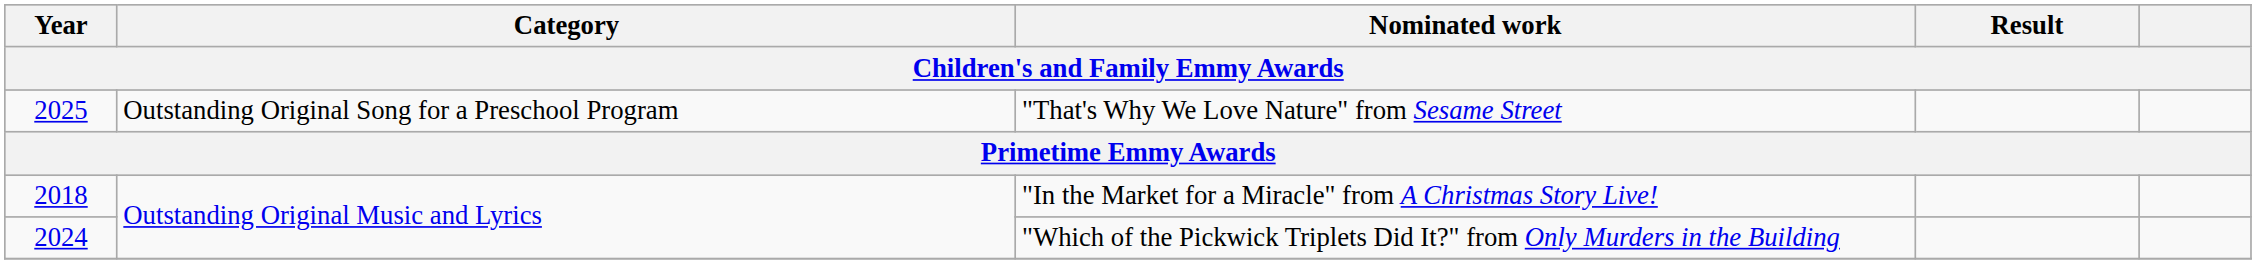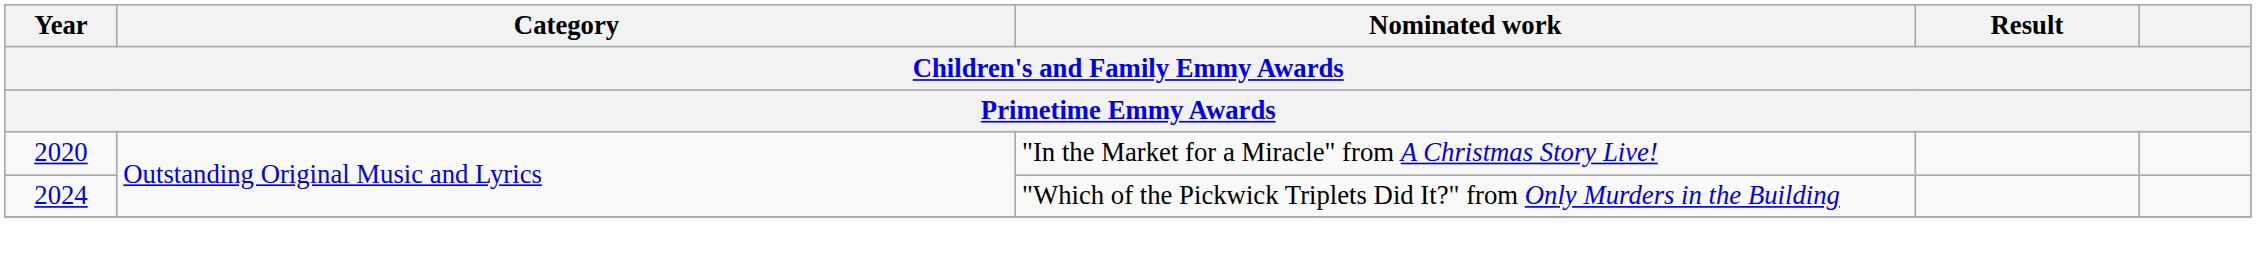- row: 2025 | Outstanding Original Song for a Preschool Program | "That's Why We Love Nature" from Sesame Street
"In the Market for a Miracle" from A Christmas Story Live! | Year: 2018 -> 2020
